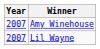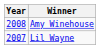Amy Winehouse | Year: 2007 -> 2008
